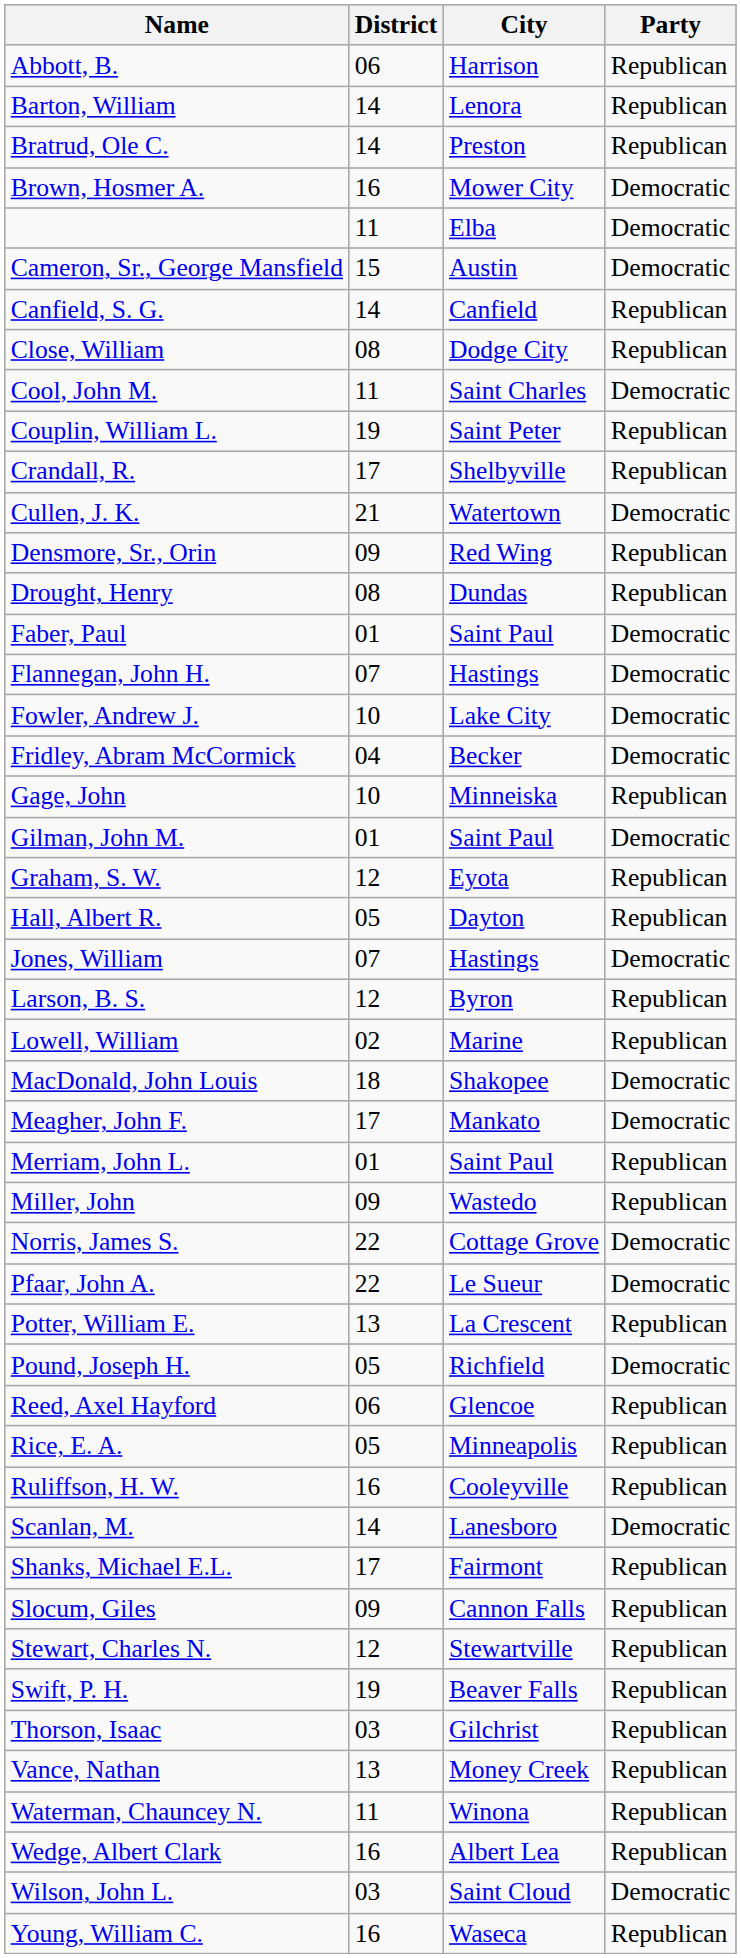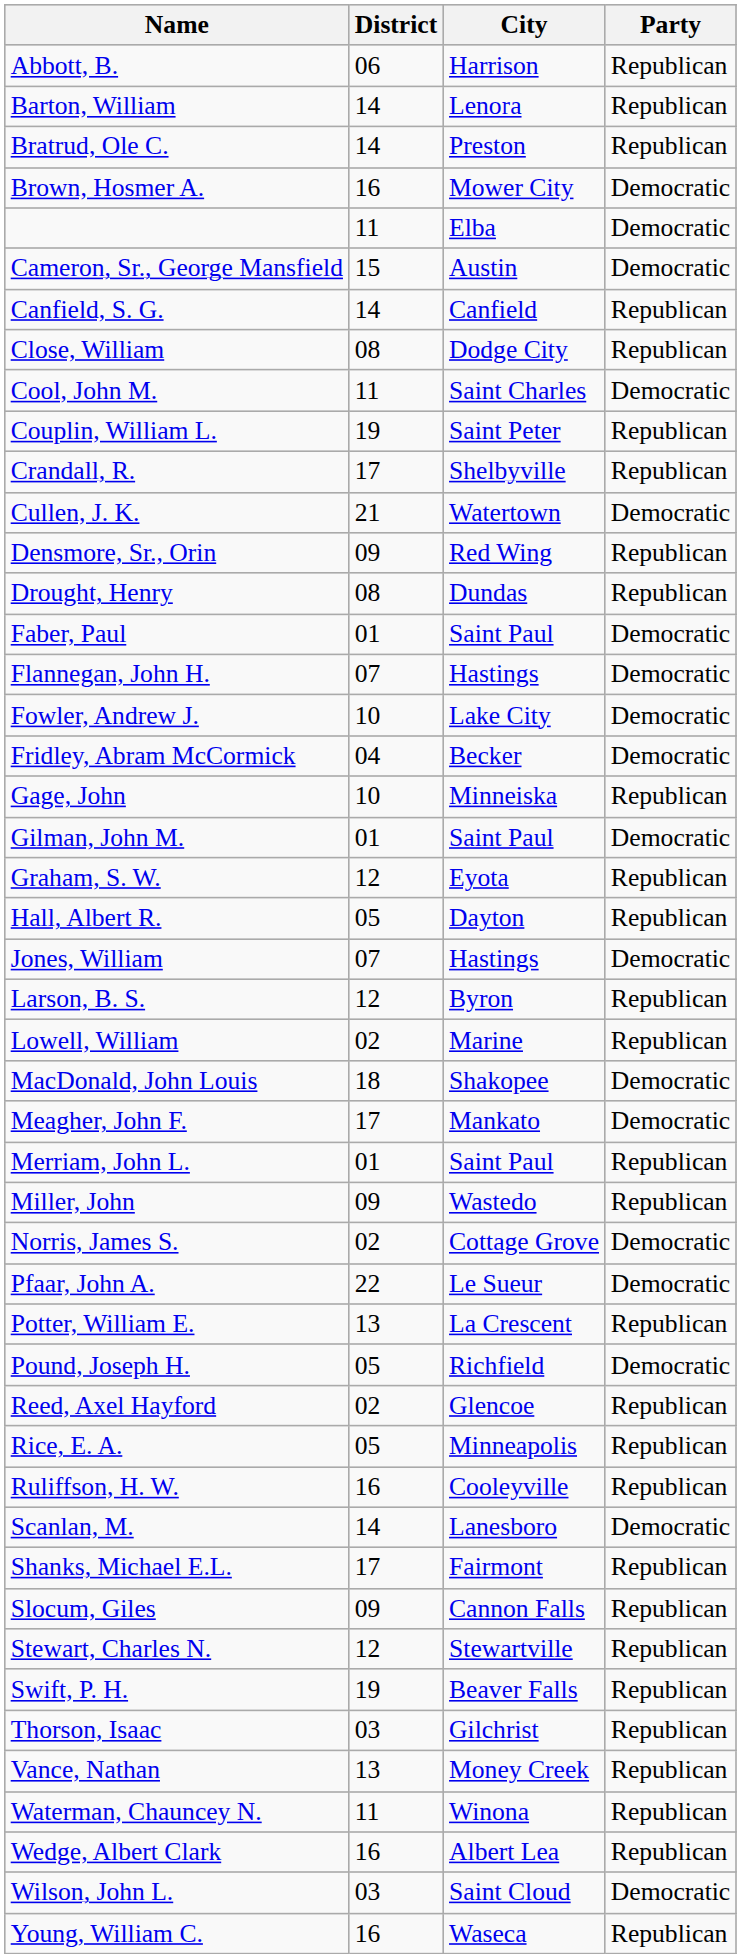Norris, James S. | District: 22 -> 02
Reed, Axel Hayford | District: 06 -> 02
